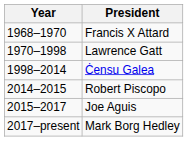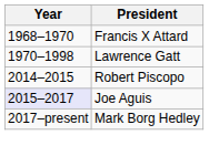- row: 1998–2014 | Ċensu Galea
Joe Aguis | Year: no background -> lavender background
